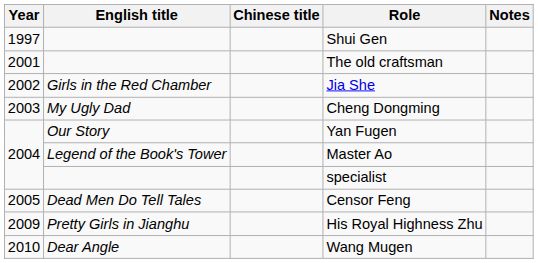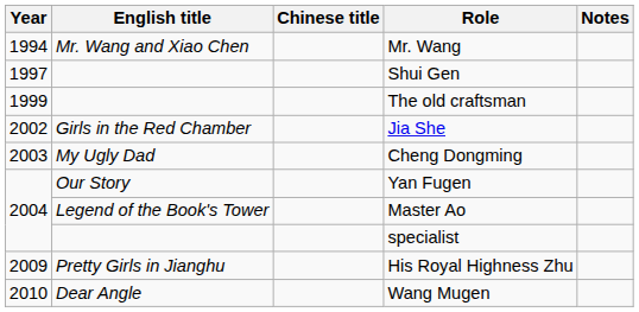+ row: 1994 | Mr. Wang and Xiao Chen | Mr. Wang
The old craftsman | Year: 2001 -> 1999
- row: 2005 | Dead Men Do Tell Tales | Censor Feng
